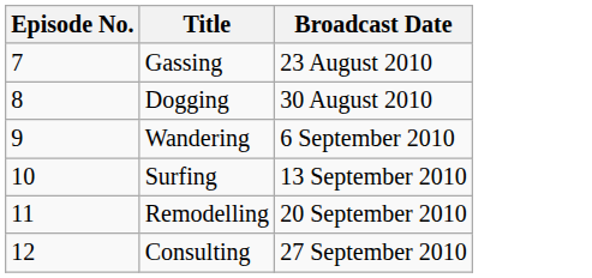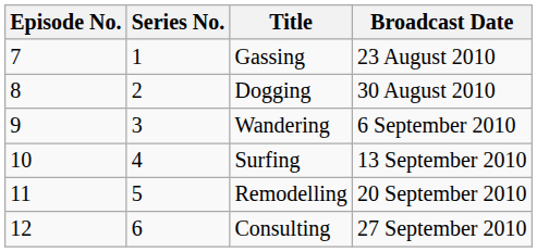+ column: Series No. | 1 | 2 | 3 | 4 | 5 | 6
